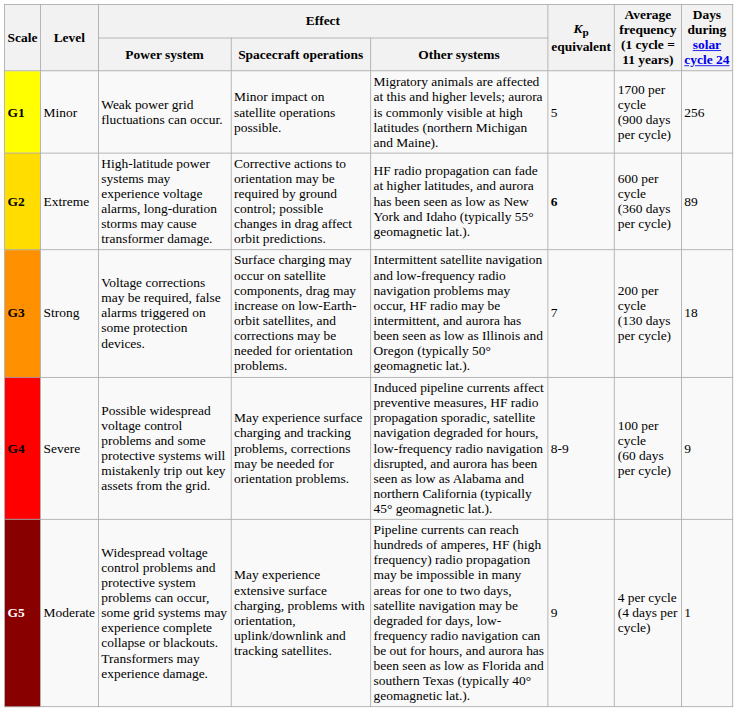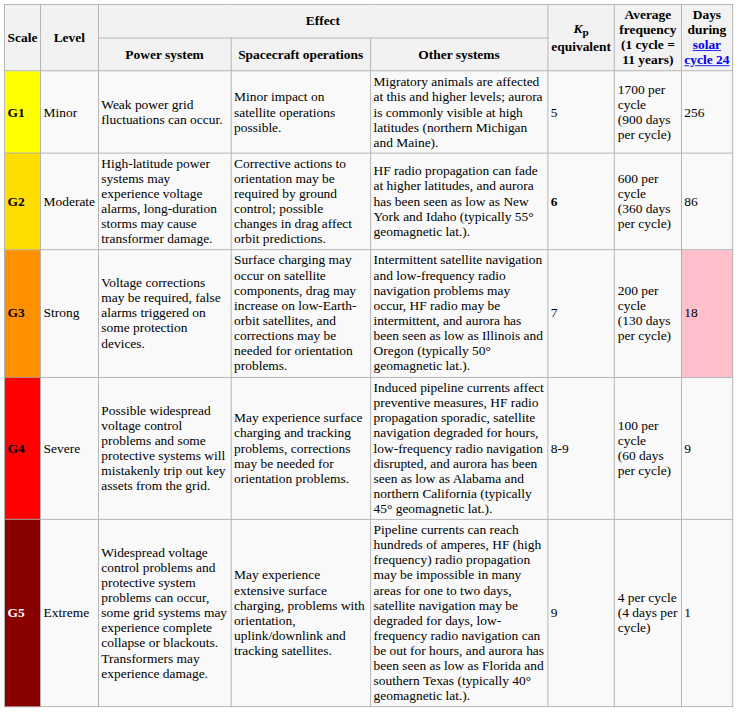G2 | Level: Extreme -> Moderate
G2 | Days during solar cycle 24: 89 -> 86
G3 | Days during solar cycle 24: no background -> pink background
G5 | Level: Moderate -> Extreme
